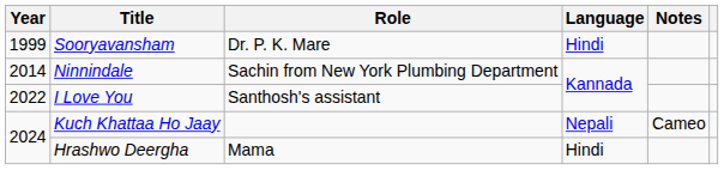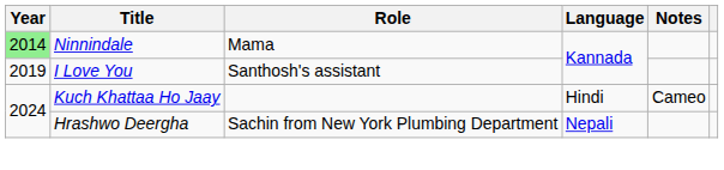- row: 1999 | Sooryavansham | Dr. P. K. Mare | Hindi
Ninnindale | Year: no background -> lightgreen background
Ninnindale | Role: Sachin from New York Plumbing Department -> Mama
I Love You | Year: 2022 -> 2019
Kuch Khattaa Ho Jaay | Language: Nepali -> Hindi
Hrashwo Deergha | Role: Mama -> Sachin from New York Plumbing Department
Hrashwo Deergha | Language: Hindi -> Nepali
